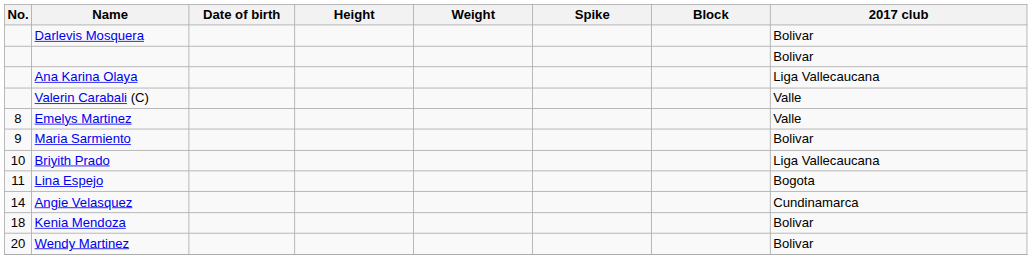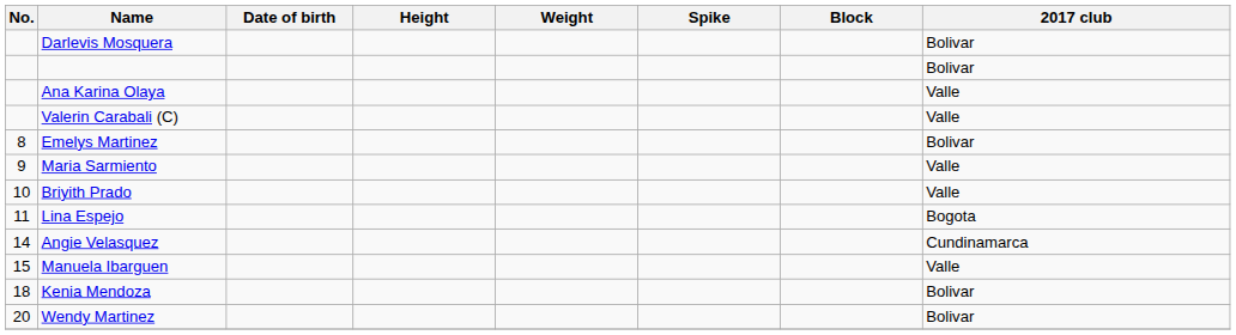Ana Karina Olaya | 2017 club: Liga Vallecaucana -> Valle
Emelys Martinez | 2017 club: Valle -> Bolivar
Maria Sarmiento | 2017 club: Bolivar -> Valle
Briyith Prado | 2017 club: Liga Vallecaucana -> Valle
+ row: 15 | Manuela Ibarguen | Valle
